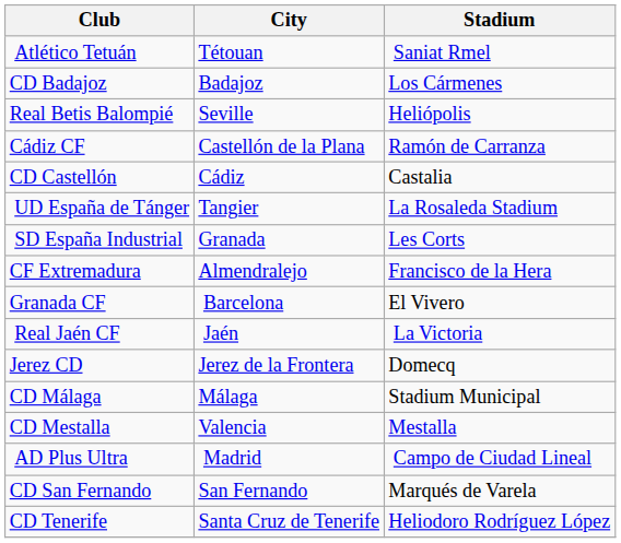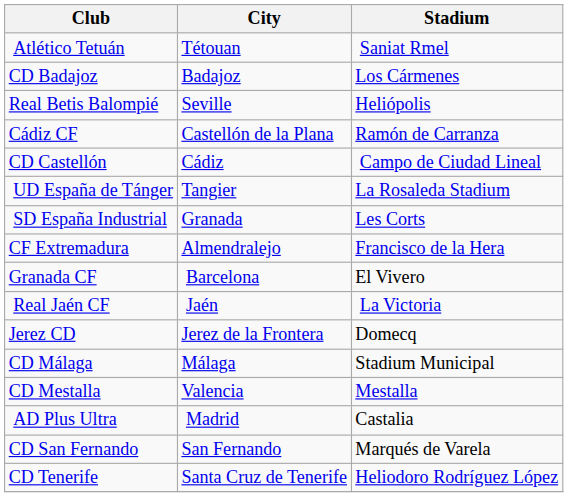CD Castellón | Stadium: Castalia -> Campo de Ciudad Lineal
AD Plus Ultra | Stadium: Campo de Ciudad Lineal -> Castalia
